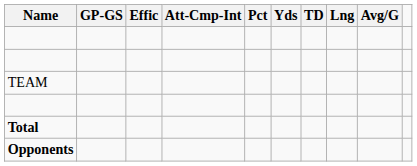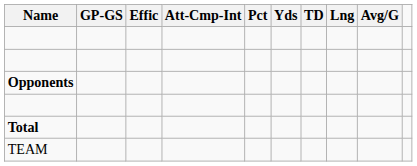rows swapped: TEAM <-> Opponents
